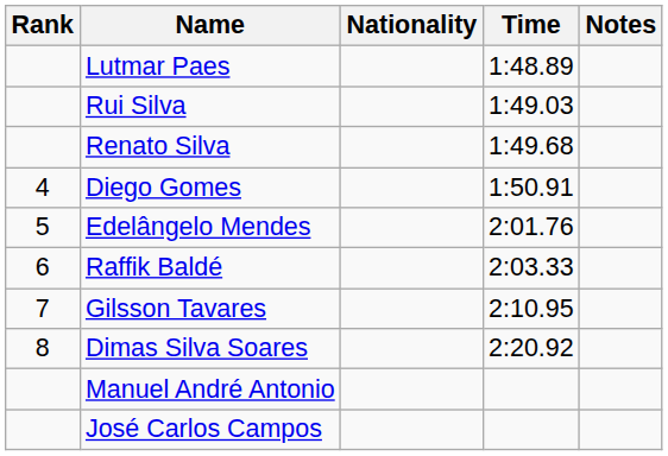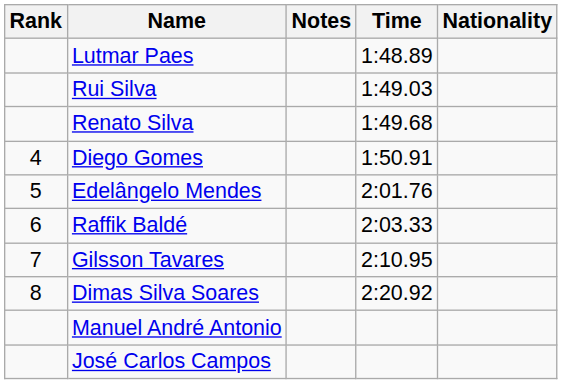columns swapped: Nationality <-> Notes
